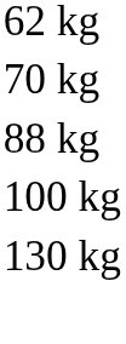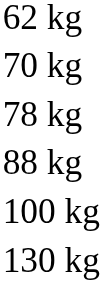+ row: 78 kg
